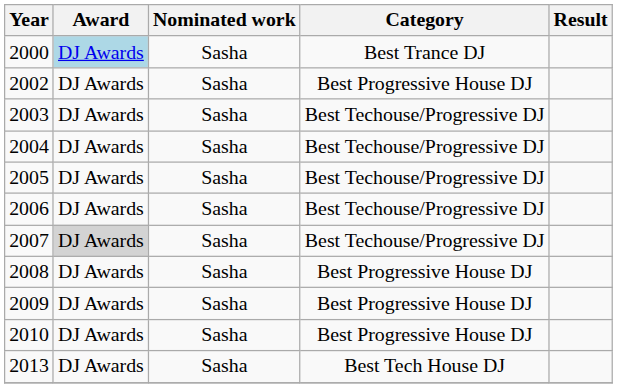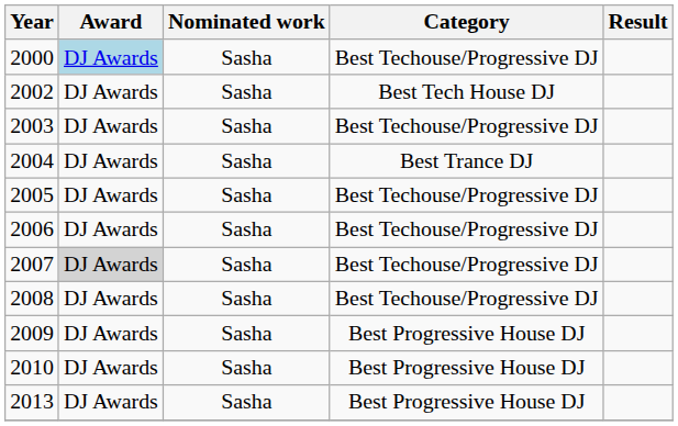2000 | Category: Best Trance DJ -> Best Techouse/Progressive DJ
2002 | Category: Best Progressive House DJ -> Best Tech House DJ
2004 | Category: Best Techouse/Progressive DJ -> Best Trance DJ
2008 | Category: Best Progressive House DJ -> Best Techouse/Progressive DJ
2013 | Category: Best Tech House DJ -> Best Progressive House DJ
